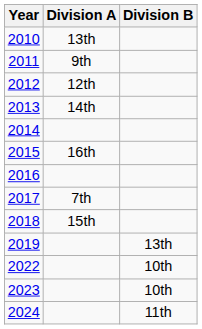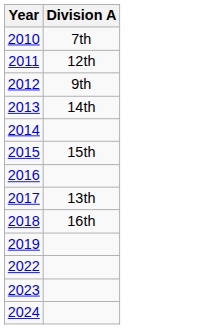- column: Division B | 13th | 10th | 10th | 11th
2010 | Division A: 13th -> 7th
2011 | Division A: 9th -> 12th
2012 | Division A: 12th -> 9th
2015 | Division A: 16th -> 15th
2017 | Division A: 7th -> 13th
2018 | Division A: 15th -> 16th
